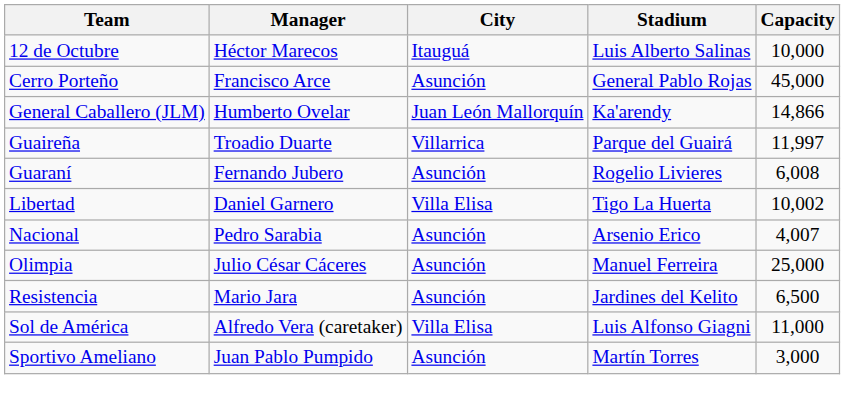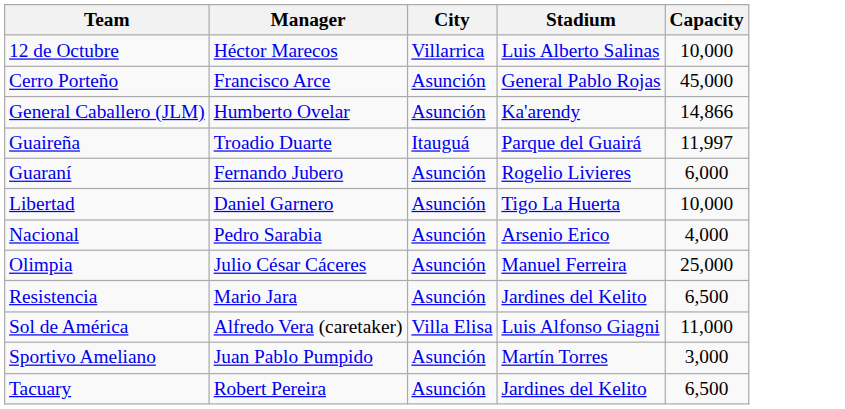12 de Octubre | City: Itauguá -> Villarrica
General Caballero (JLM) | City: Juan León Mallorquín -> Asunción
Guaireña | City: Villarrica -> Itauguá
Guaraní | Capacity: 6,008 -> 6,000
Libertad | City: Villa Elisa -> Asunción
Libertad | Capacity: 10,002 -> 10,000
Nacional | Capacity: 4,007 -> 4,000
+ row: Tacuary | Robert Pereira | Asunción | Jardines del Kelito | 6,500
